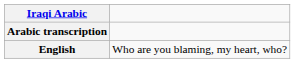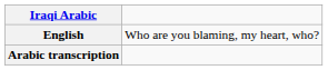rows swapped: Arabic transcription <-> English
